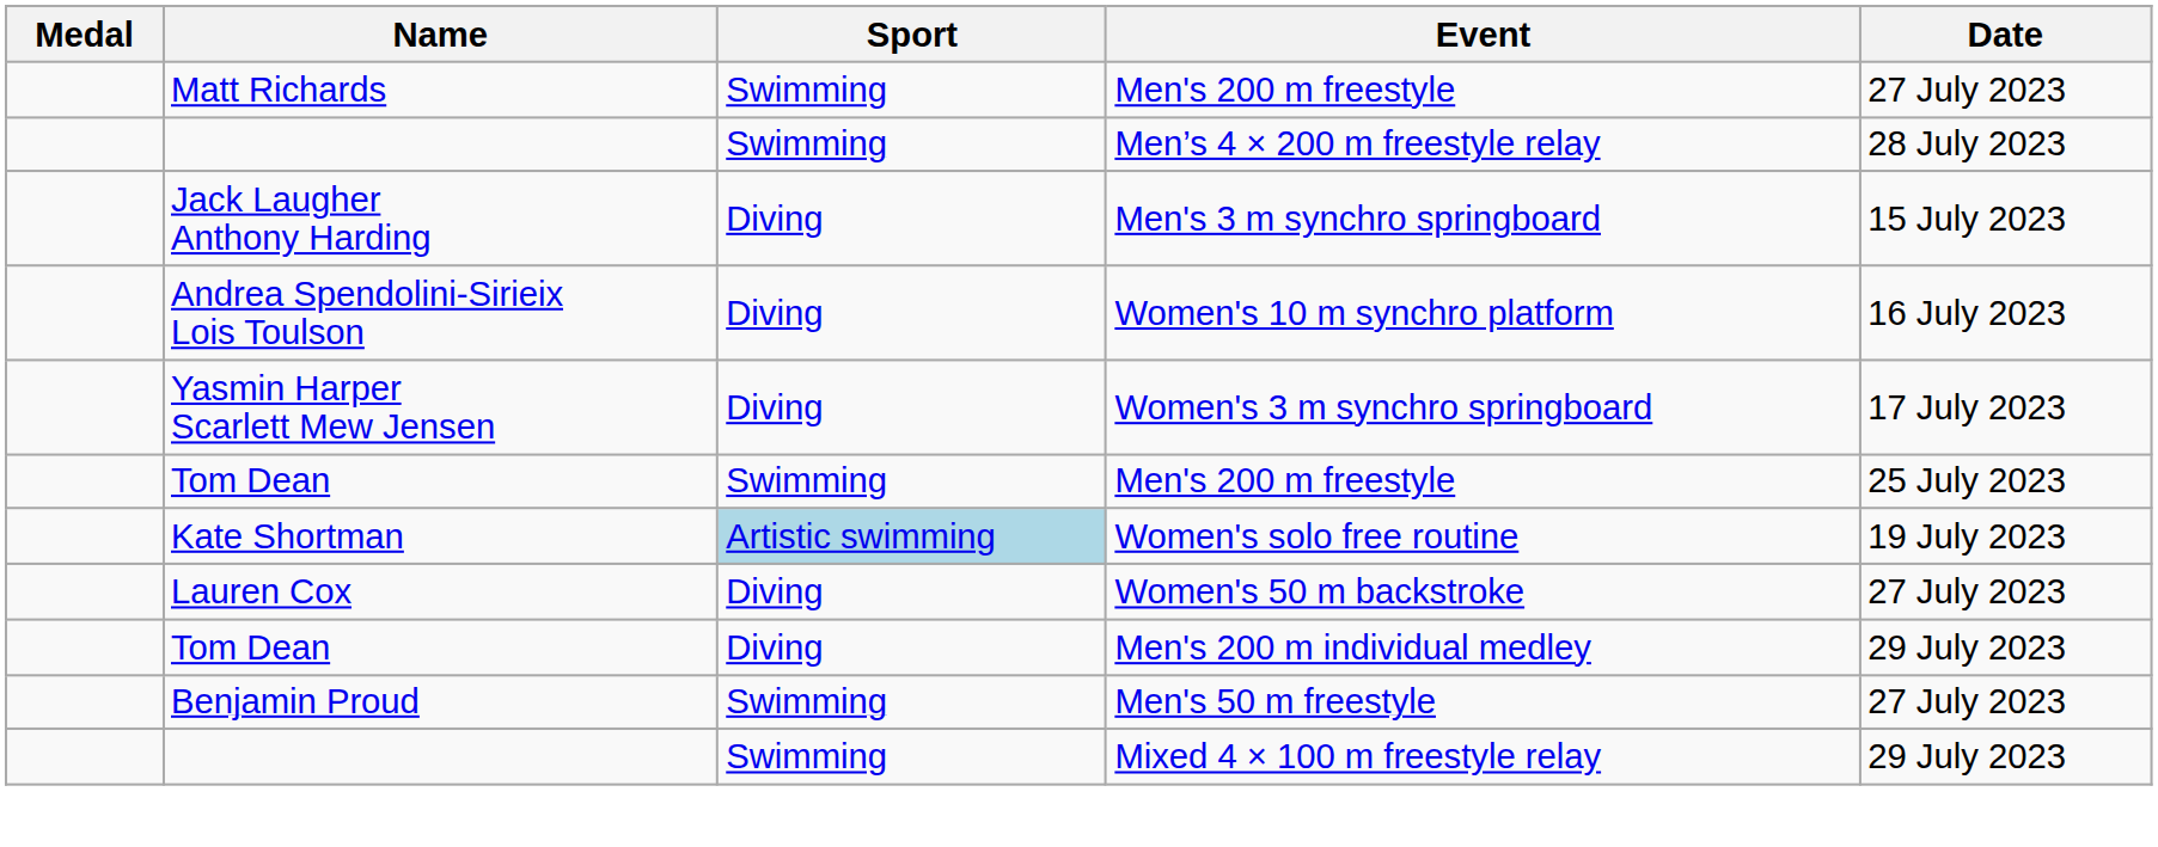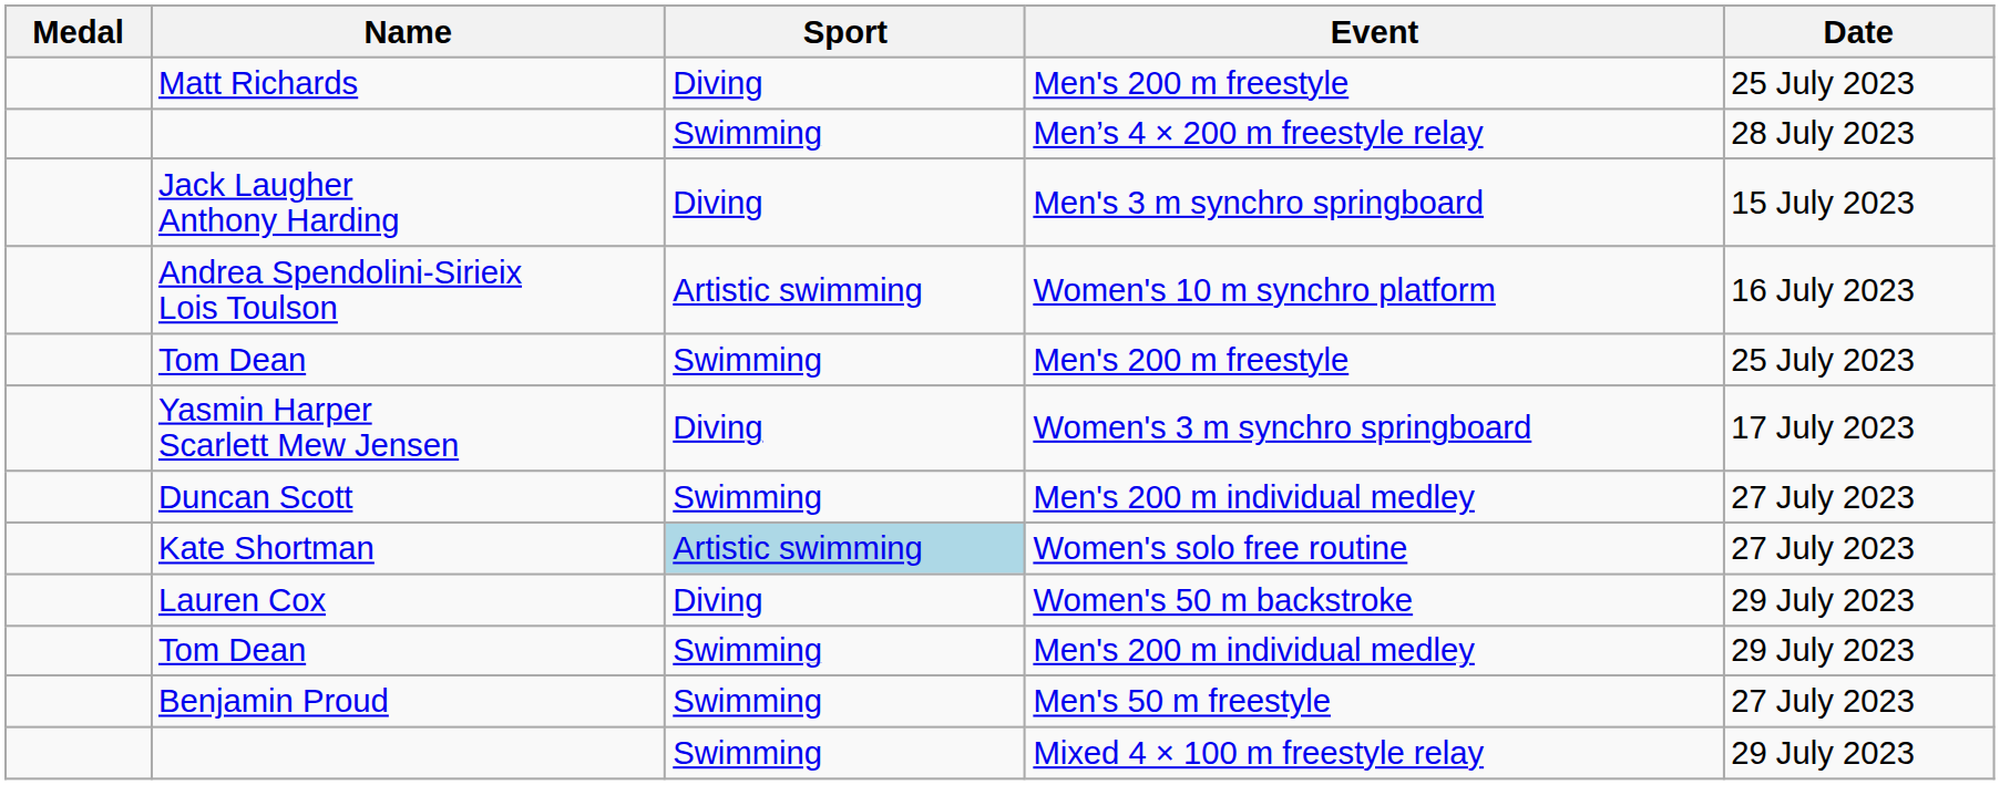Matt Richards | Sport: Swimming -> Diving
Matt Richards | Date: 27 July 2023 -> 25 July 2023
Andrea Spendolini-Sirieix Lois Toulson | Sport: Diving -> Artistic swimming
rows swapped: Yasmin Harper Scarlett Mew Jensen <-> Tom Dean / Men's 200 m freestyle
+ row: Duncan Scott | Swimming | Men's 200 m individual medley | 27 July 2023
Kate Shortman | Date: 19 July 2023 -> 27 July 2023
Lauren Cox | Date: 27 July 2023 -> 29 July 2023
Tom Dean / Men's 200 m individual medley | Sport: Diving -> Swimming
